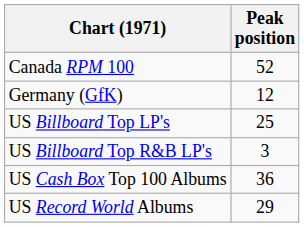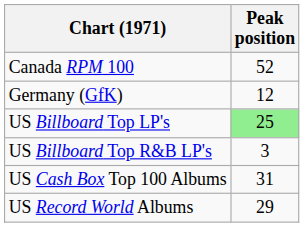US Billboard Top LP's | Peak position: no background -> lightgreen background
US Cash Box Top 100 Albums | Peak position: 36 -> 31
